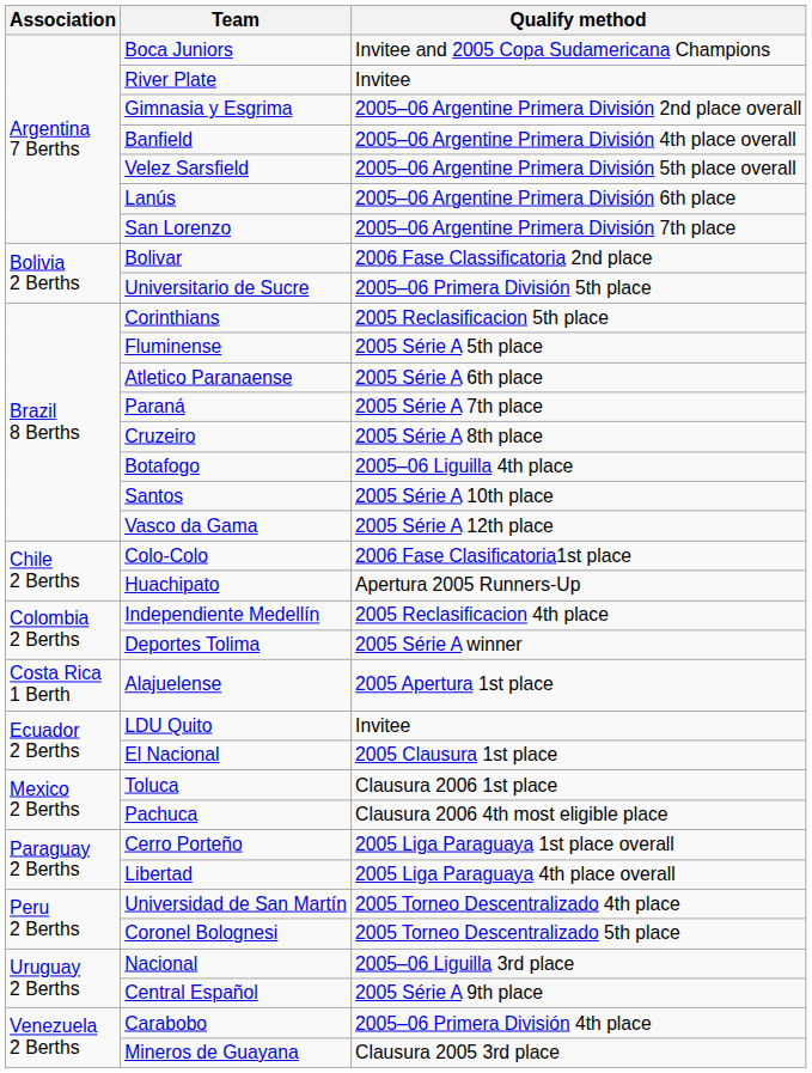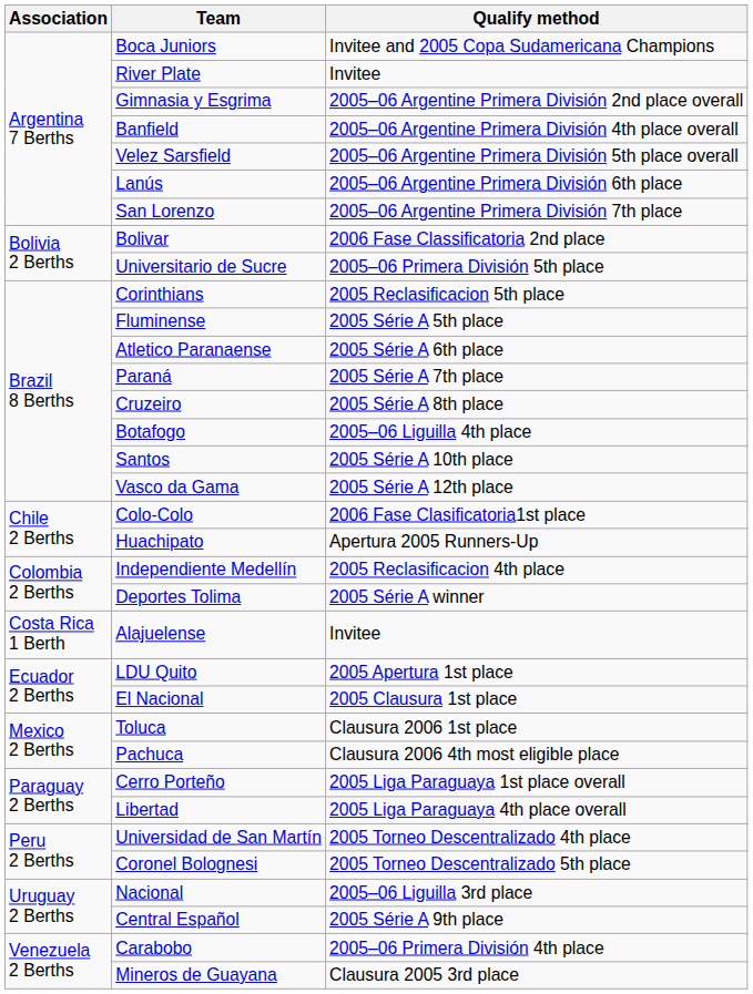Alajuelense | Qualify method: 2005 Apertura 1st place -> Invitee
LDU Quito | Qualify method: Invitee -> 2005 Apertura 1st place
